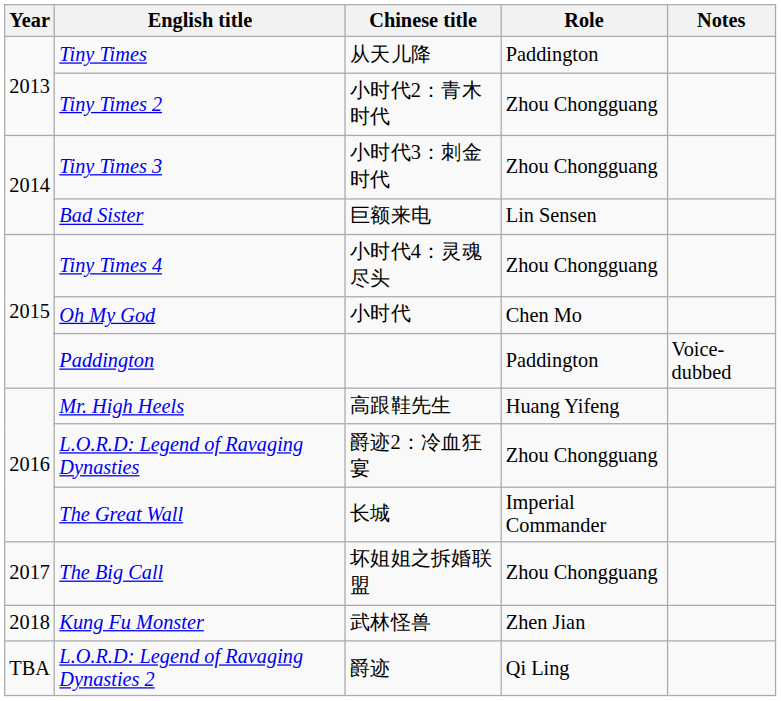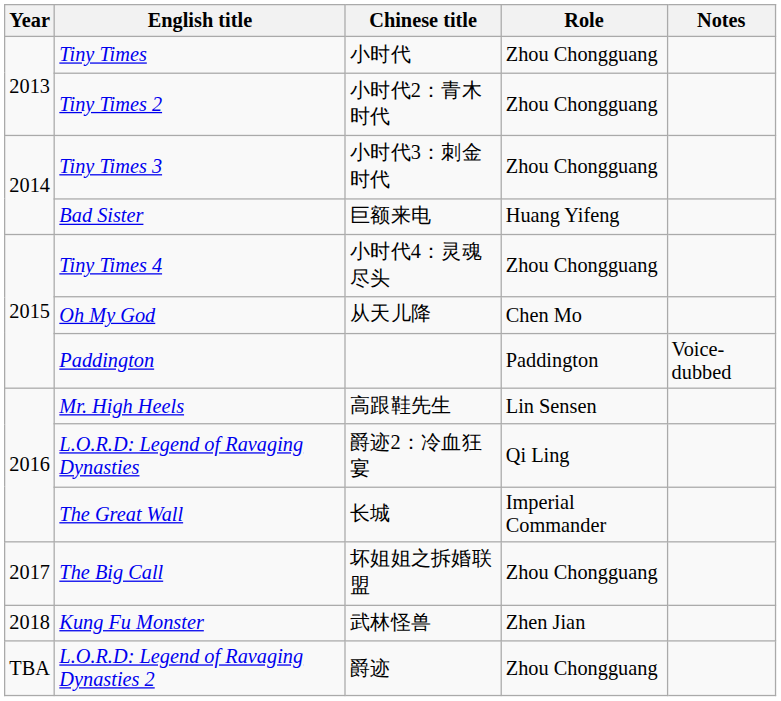Tiny Times | Chinese title: 从天儿降 -> 小时代
Tiny Times | Role: Paddington -> Zhou Chongguang
Bad Sister | Role: Lin Sensen -> Huang Yifeng
Oh My God | Chinese title: 小时代 -> 从天儿降
Mr. High Heels | Role: Huang Yifeng -> Lin Sensen
L.O.R.D: Legend of Ravaging Dynasties | Role: Zhou Chongguang -> Qi Ling
L.O.R.D: Legend of Ravaging Dynasties 2 | Role: Qi Ling -> Zhou Chongguang
